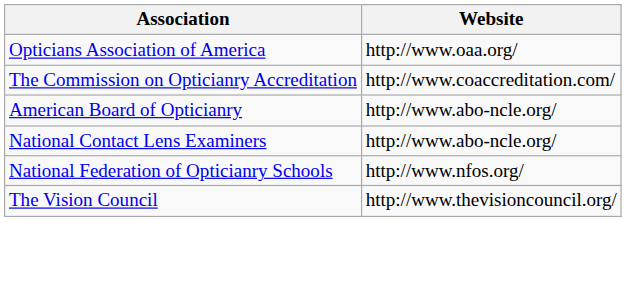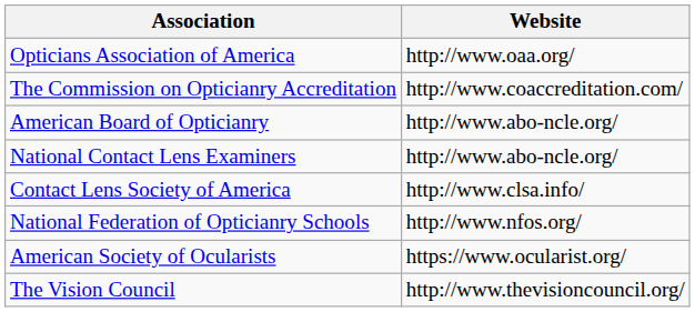+ row: Contact Lens Society of America | http://www.clsa.info/
+ row: American Society of Ocularists | https://www.ocularist.org/
